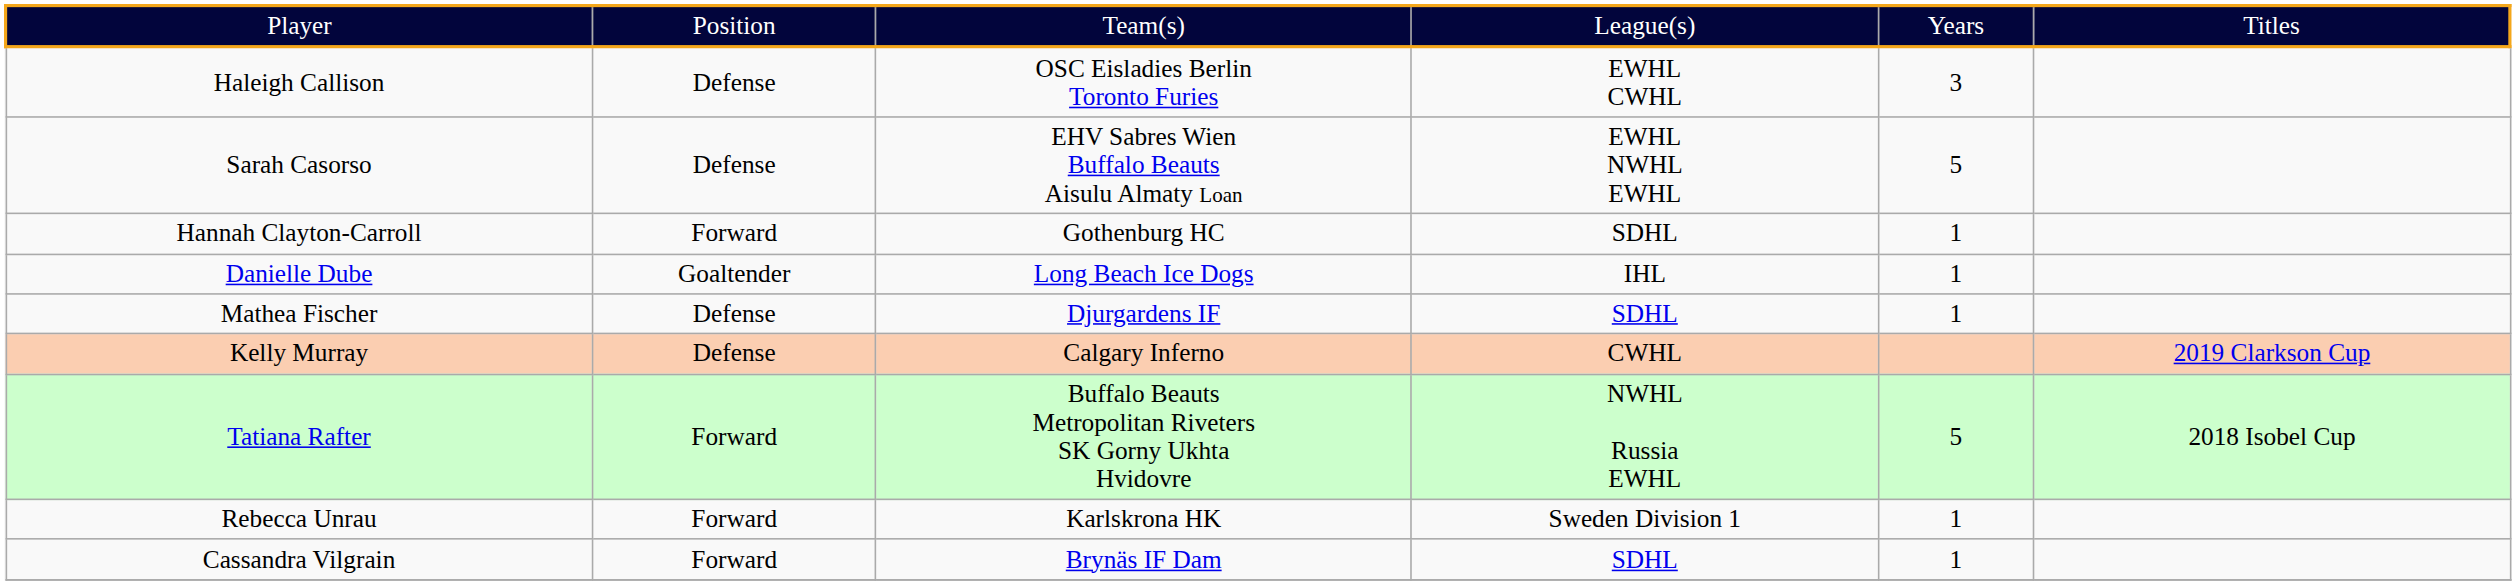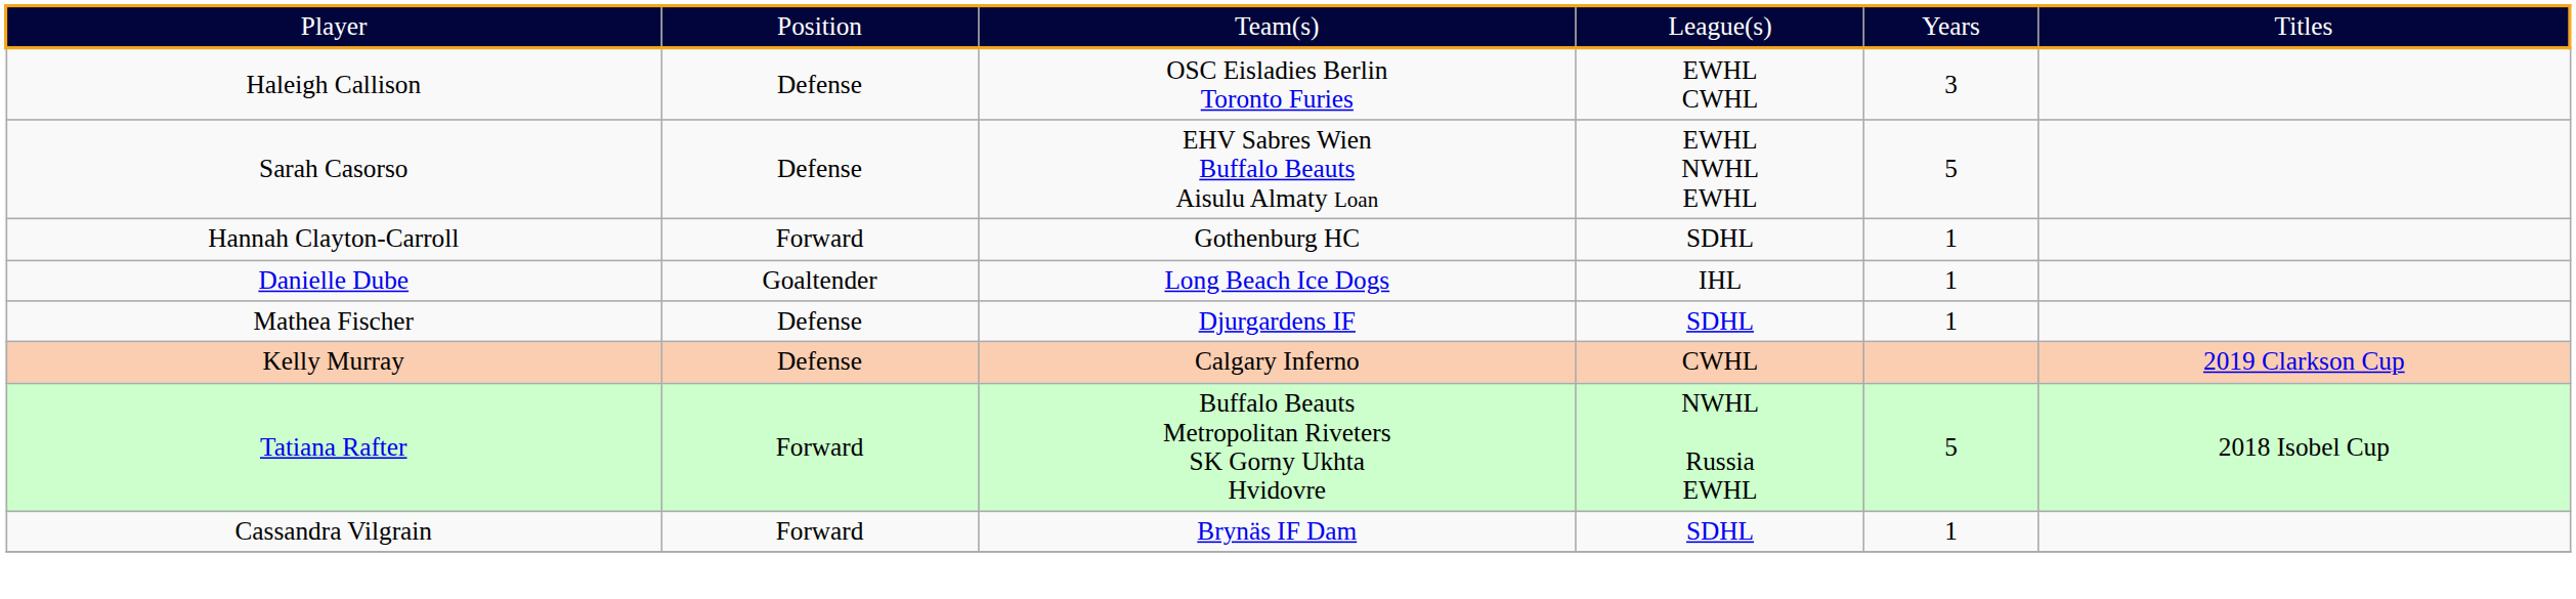- row: Rebecca Unrau | Forward | Karlskrona HK | Sweden Division 1 | 1
